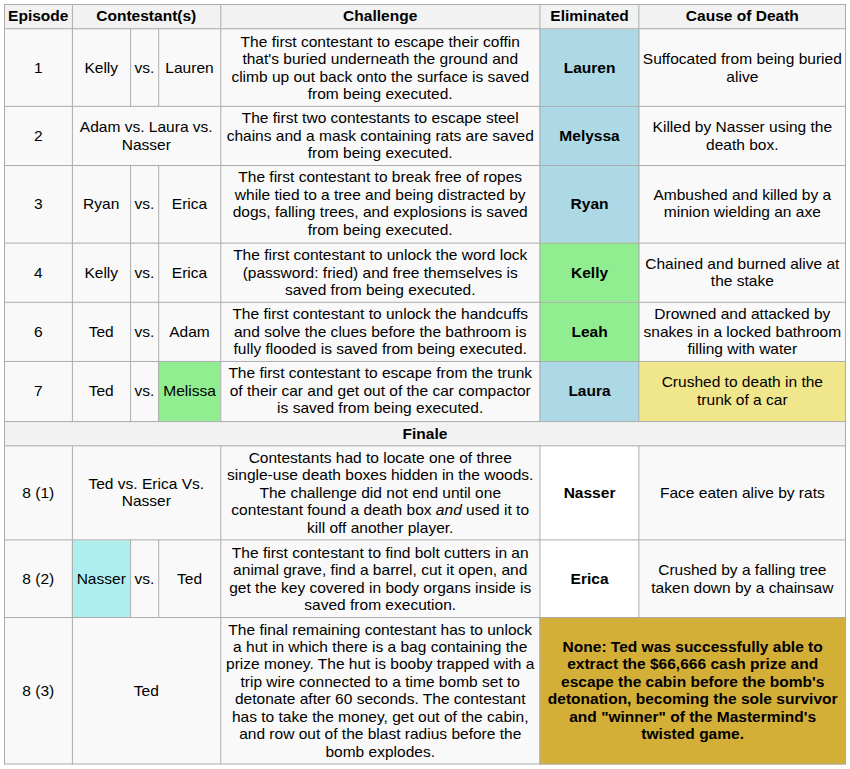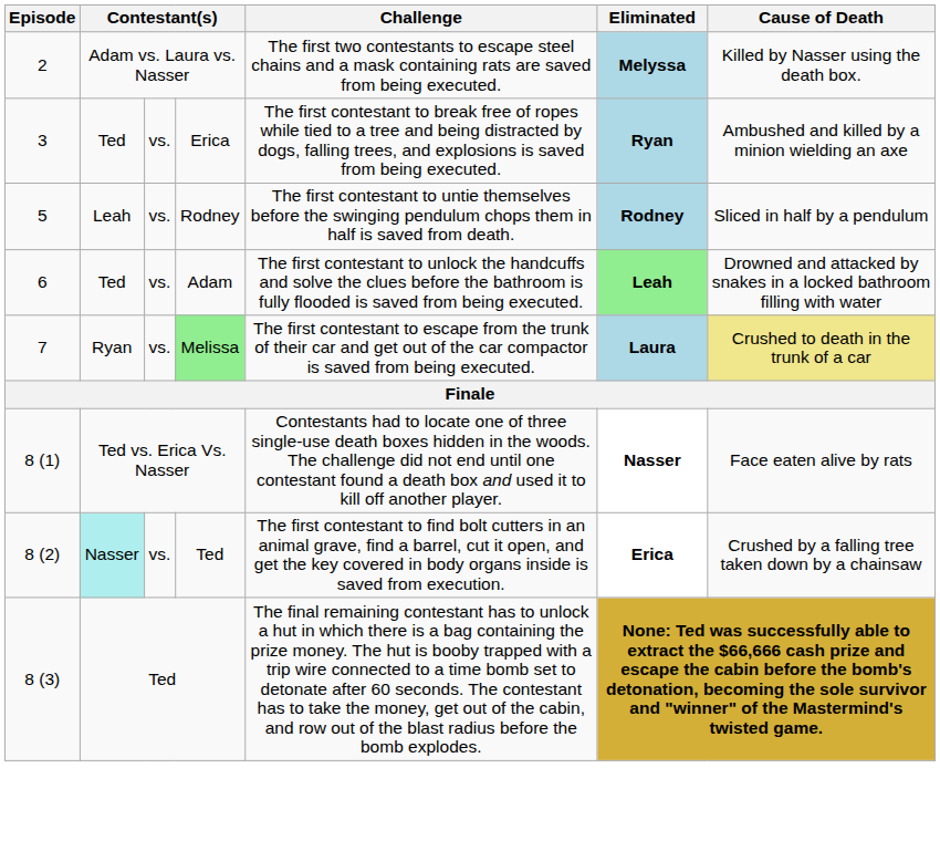- row: 1 | Kelly | vs. | Lauren | The first contestant to escape their coffin that's buried underneath the ground and climb up out back onto the surface is saved from being executed. | Lauren | Suffocated from being buried alive
3 | column 2: Ryan -> Ted
- row: 4 | Kelly | vs. | Erica | The first contestant to unlock the word lock (password: fried) and free themselves is saved from being executed. | Kelly | Chained and burned alive at the stake
+ row: 5 | Leah | vs. | Rodney | The first contestant to untie themselves before the swinging pendulum chops them in half is saved from death. | Rodney | Sliced in half by a pendulum
7 | column 2: Ted -> Ryan
